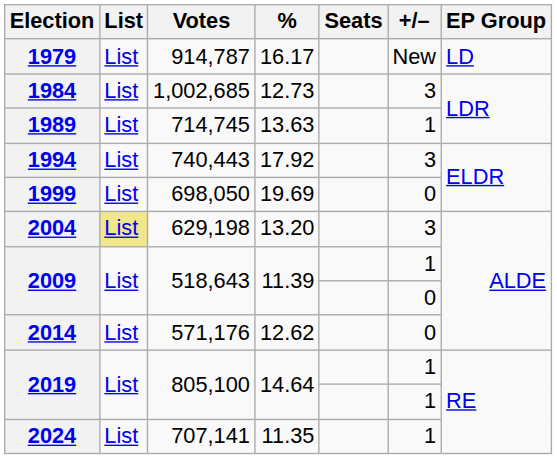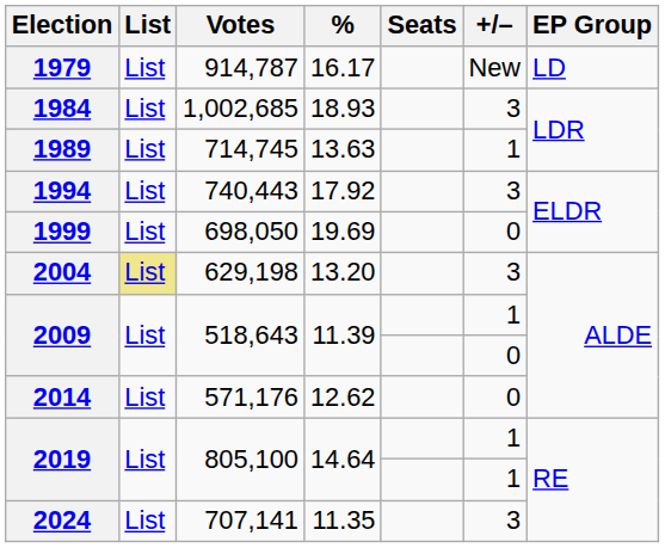1984 | %: 12.73 -> 18.93
2024 | +/–: 1 -> 3
